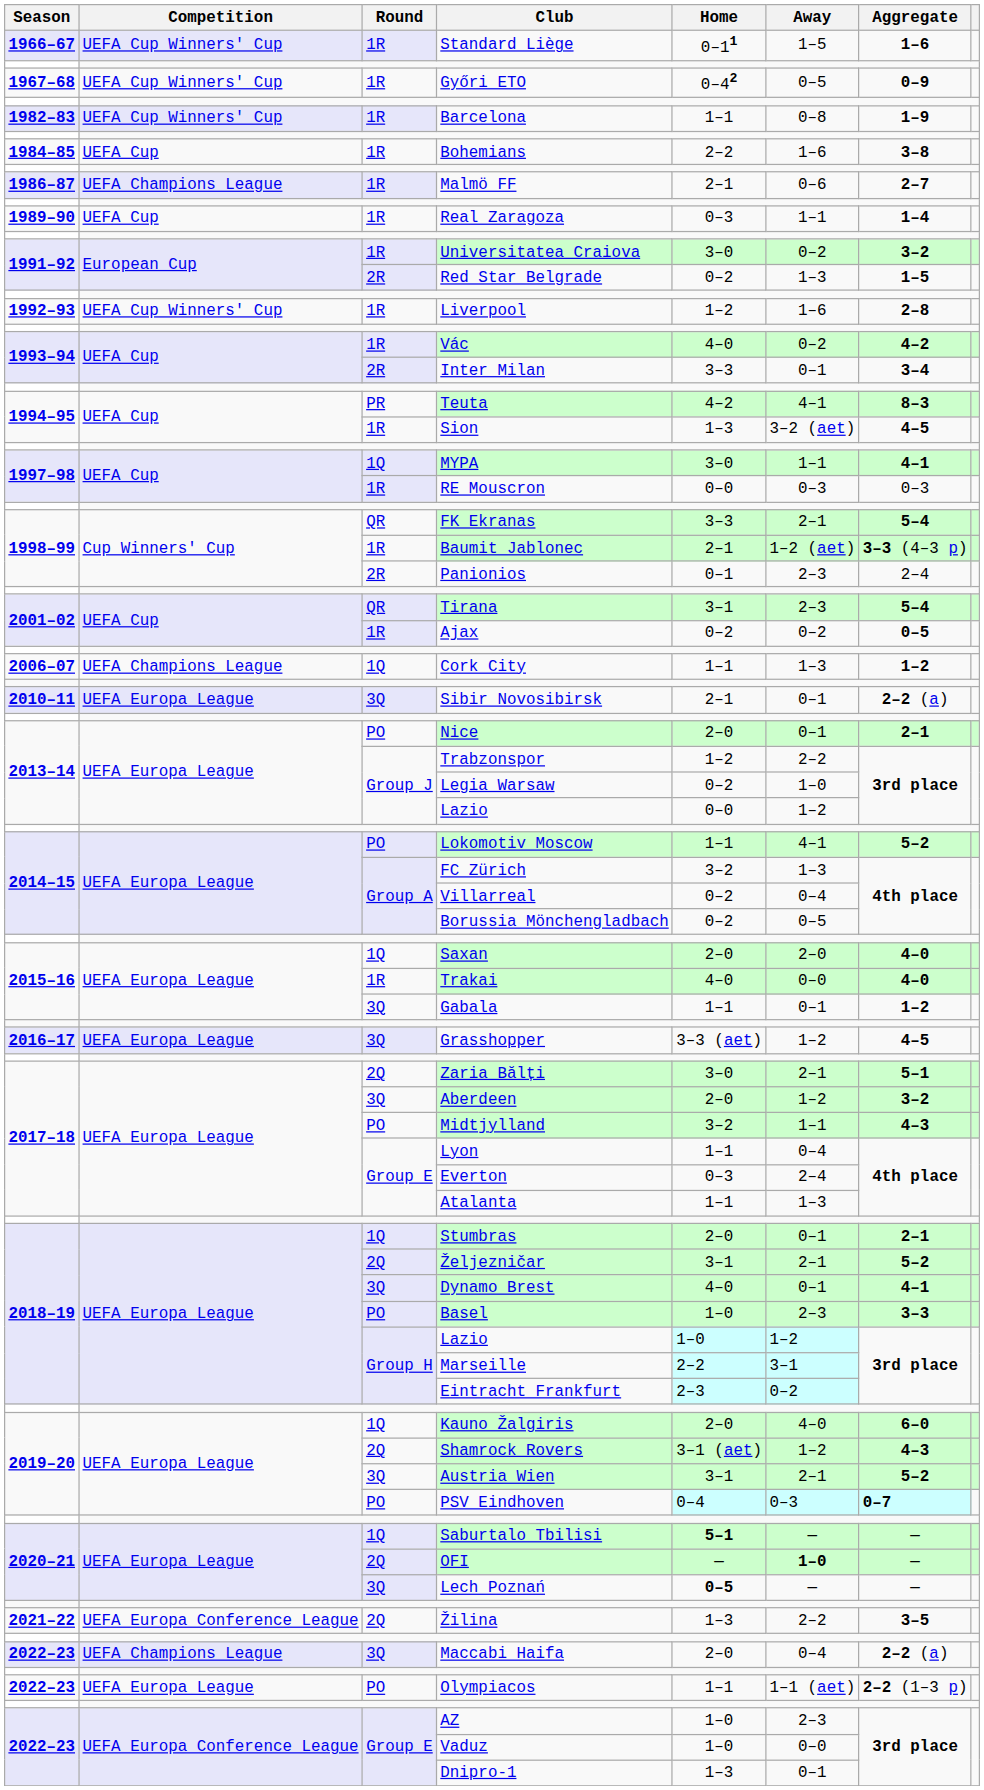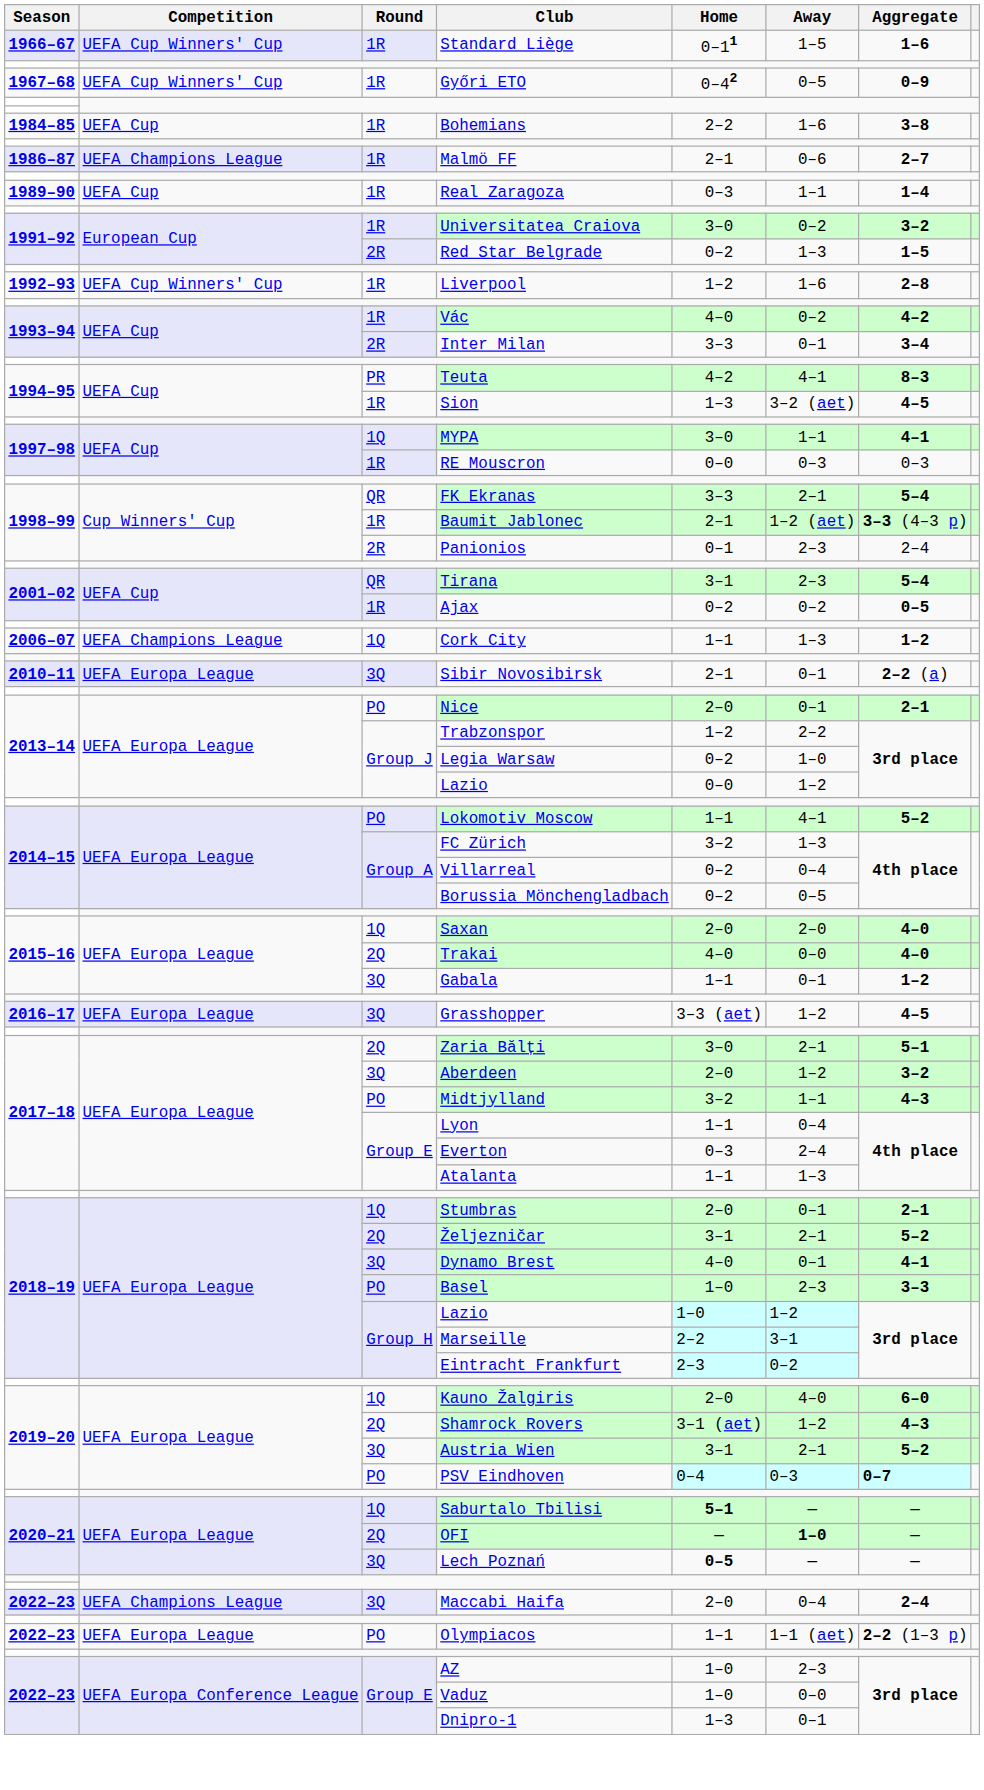- row: 1982–83 | UEFA Cup Winners' Cup | 1R | Barcelona | 1–1 | 0–8 | 1–9
Trakai | Round: 1R -> 2Q
- row: 2021–22 | UEFA Europa Conference League | 2Q | Žilina | 1–3 | 2–2 | 3–5
Maccabi Haifa | Aggregate: 2–2 (a) -> 2–4
